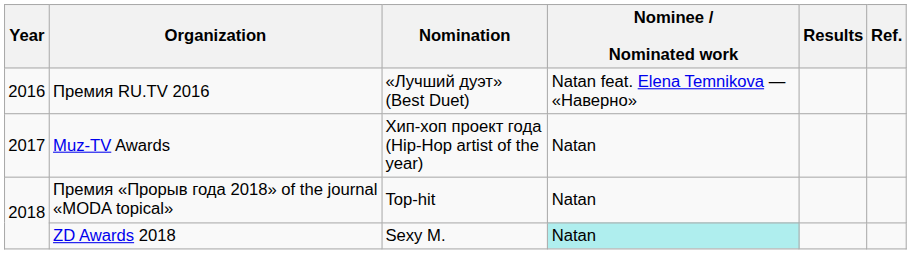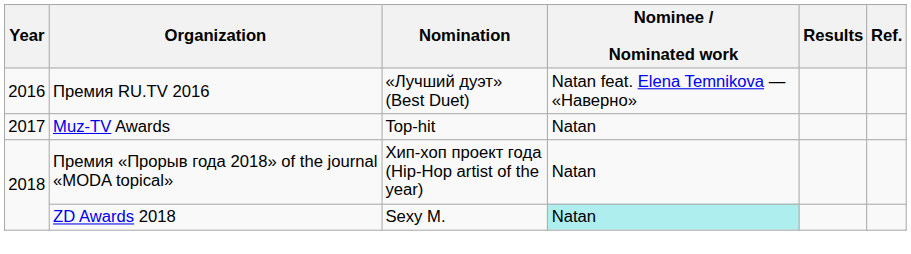Muz-TV Awards | Nomination: Хип-хоп проект года (Hip-Hop artist of the year) -> Top-hit
Премия «Прорыв года 2018» of the journal «MODA topical» | Nomination: Top-hit -> Хип-хоп проект года (Hip-Hop artist of the year)
